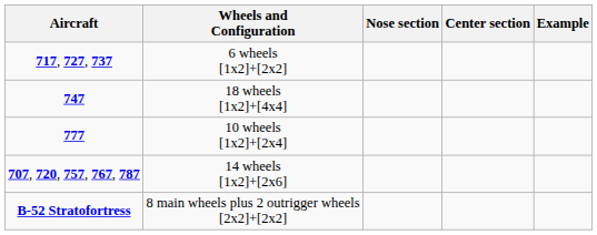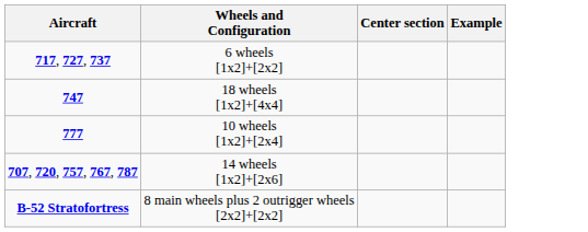- column: Nose section
